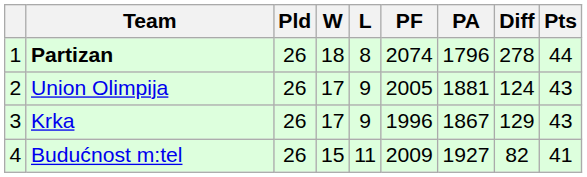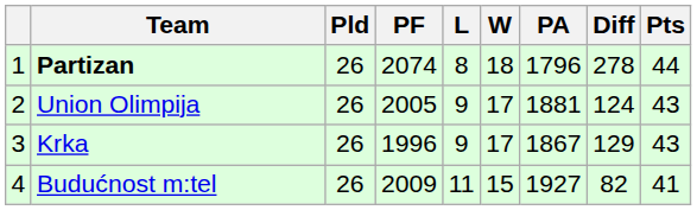columns swapped: W <-> PF
